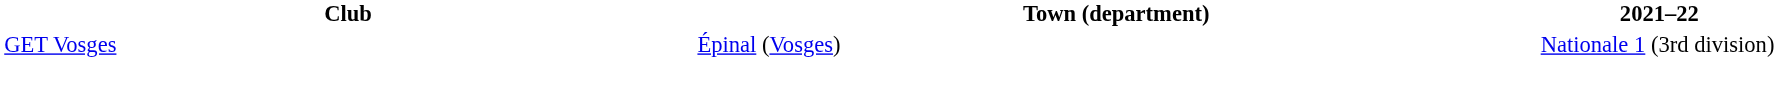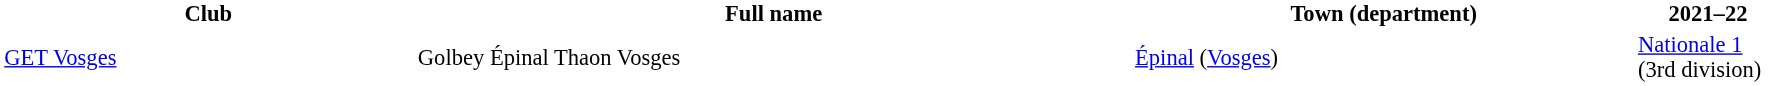+ column: Full name | Golbey Épinal Thaon Vosges
